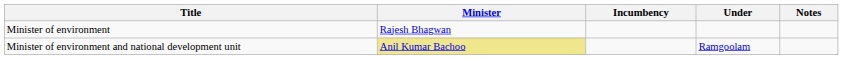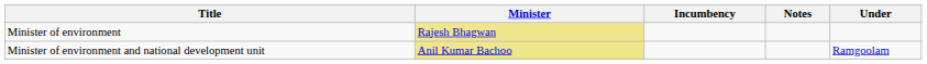columns swapped: Under <-> Notes
Minister of environment | Minister: no background -> khaki background
